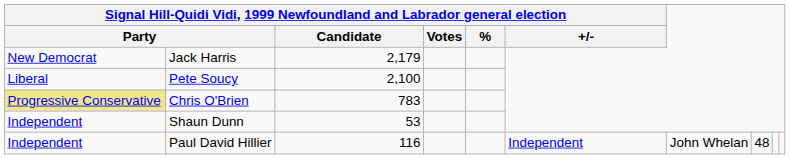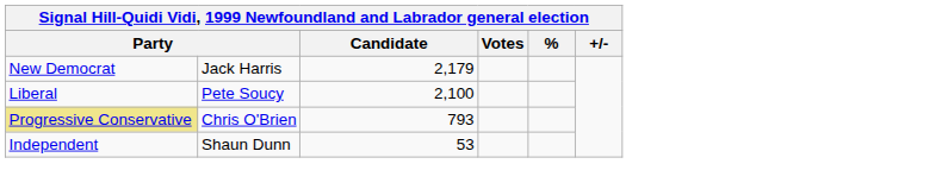Chris O'Brien | column 3: 783 -> 793
- row: Independent | Paul David Hillier | 116 | Independent | John Whelan | 48
